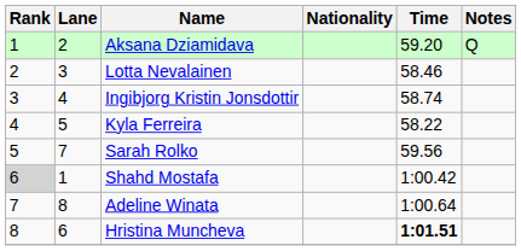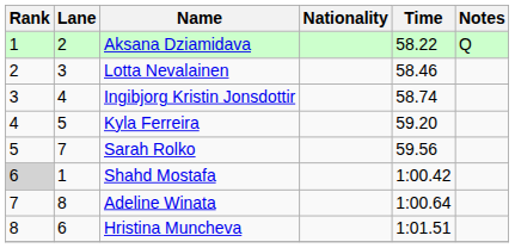Aksana Dziamidava | Time: 59.20 -> 58.22
Kyla Ferreira | Time: 58.22 -> 59.20
Hristina Muncheva | Time: bold -> normal
